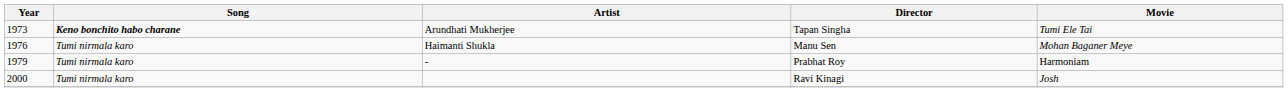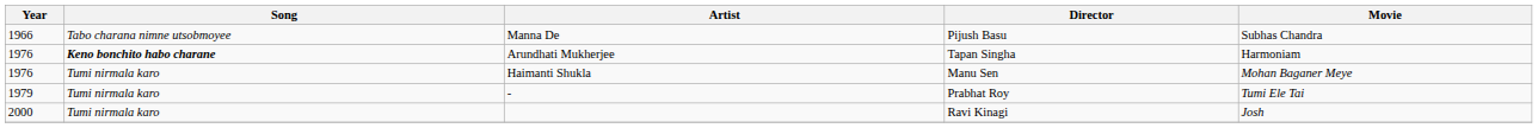+ row: 1966 | Tabo charana nimne utsobmoyee | Manna De | Pijush Basu | Subhas Chandra
Arundhati Mukherjee | Year: 1973 -> 1976
Arundhati Mukherjee | Movie: Tumi Ele Tai -> Harmoniam
- | Movie: Harmoniam -> Tumi Ele Tai
